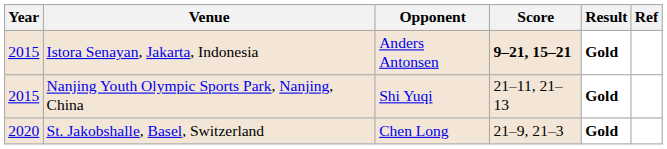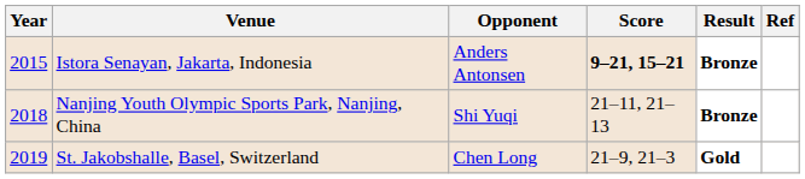Istora Senayan, Jakarta, Indonesia | Result: Gold -> Bronze
Nanjing Youth Olympic Sports Park, Nanjing, China | Year: 2015 -> 2018
Nanjing Youth Olympic Sports Park, Nanjing, China | Result: Gold -> Bronze
St. Jakobshalle, Basel, Switzerland | Year: 2020 -> 2019
